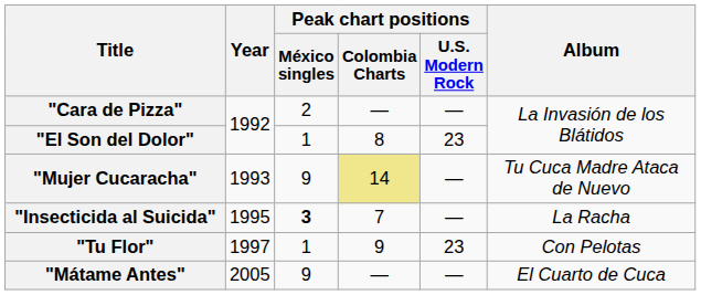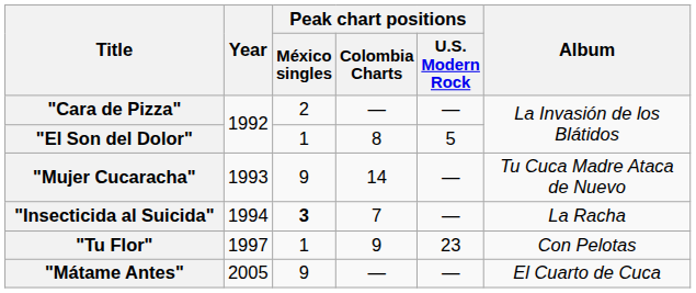"El Son del Dolor" | Peak chart positions / U.S. Modern Rock: 23 -> 5
"Mujer Cucaracha" | Peak chart positions / Colombia Charts: khaki background -> no background
"Insecticida al Suicida" | Year: 1995 -> 1994
